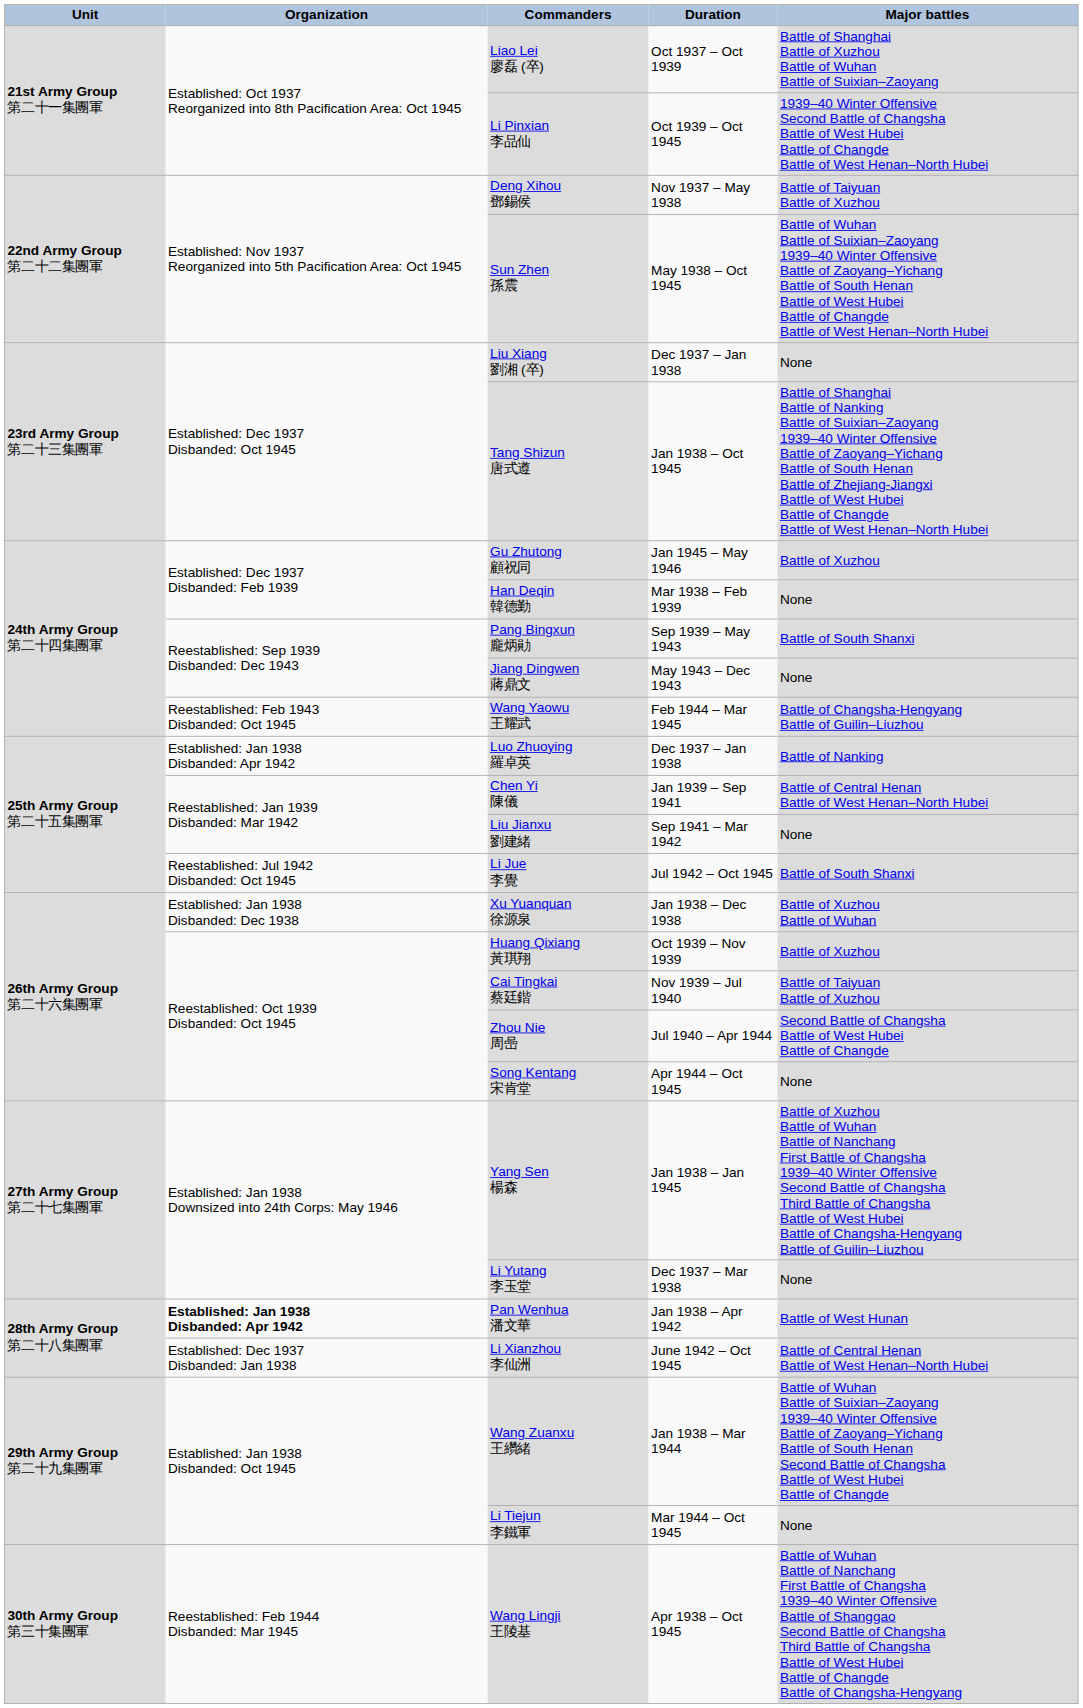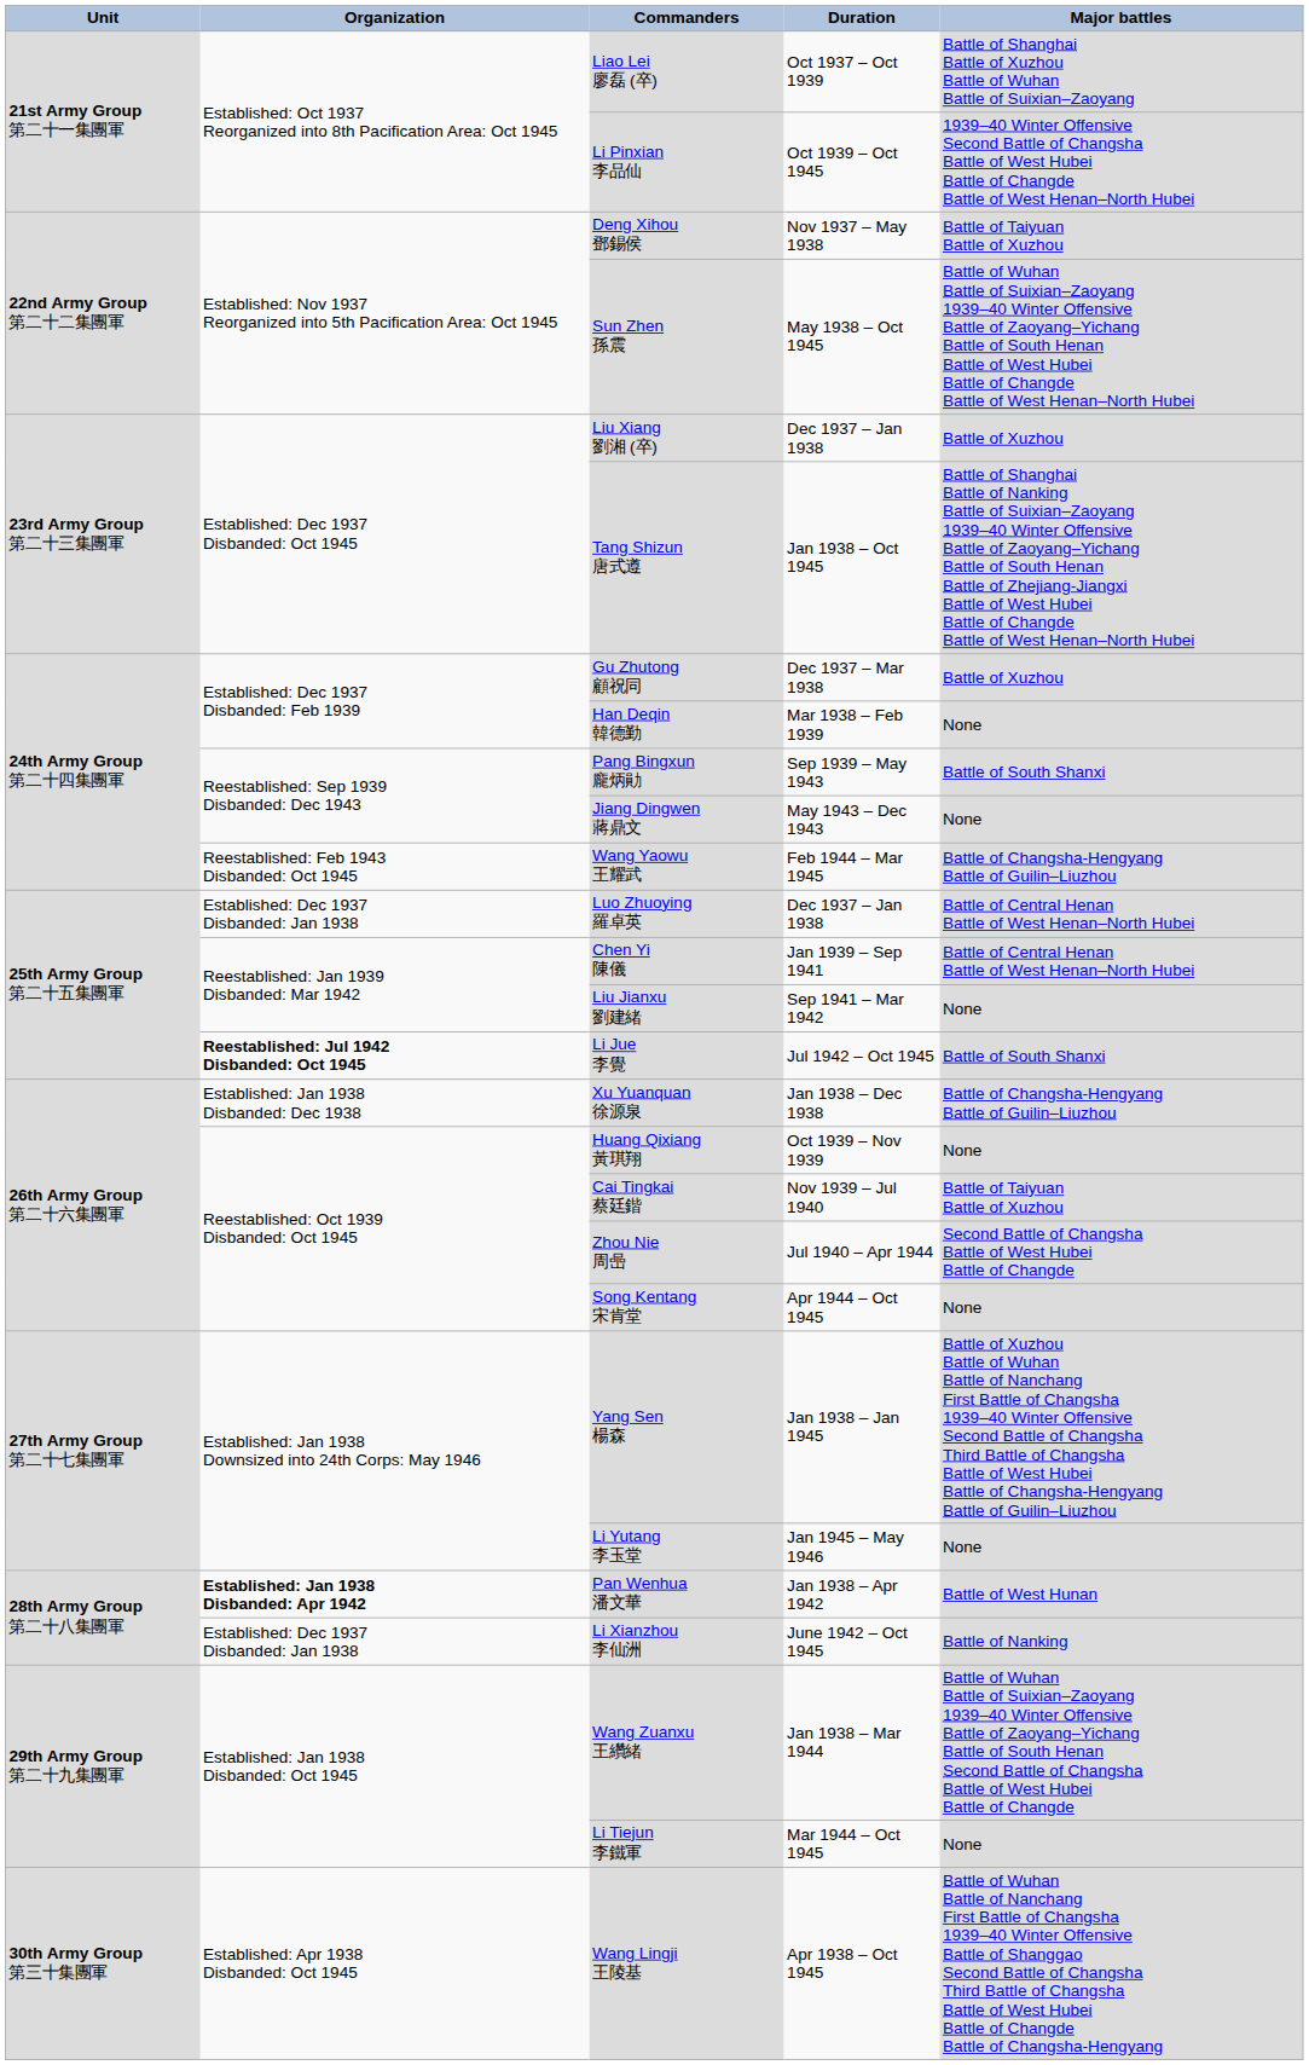Liu Xiang 劉湘 (卒) | Major battles: None -> Battle of Xuzhou
Gu Zhutong 顧祝同 | Duration: Jan 1945 – May 1946 -> Dec 1937 – Mar 1938
Luo Zhuoying 羅卓英 | Organization: Established: Jan 1938 Disbanded: Apr 1942 -> Established: Dec 1937 Disbanded: Jan 1938
Luo Zhuoying 羅卓英 | Major battles: Battle of Nanking -> Battle of Central Henan Battle of West Henan–North Hubei
Li Jue 李覺 | Organization: normal -> bold
Xu Yuanquan 徐源泉 | Major battles: Battle of Xuzhou Battle of Wuhan -> Battle of Changsha-Hengyang Battle of Guilin–Liuzhou
Huang Qixiang 黃琪翔 | Major battles: Battle of Xuzhou -> None
Li Yutang 李玉堂 | Duration: Dec 1937 – Mar 1938 -> Jan 1945 – May 1946
Li Xianzhou 李仙洲 | Major battles: Battle of Central Henan Battle of West Henan–North Hubei -> Battle of Nanking
Wang Lingji 王陵基 | Organization: Reestablished: Feb 1944 Disbanded: Mar 1945 -> Established: Apr 1938 Disbanded: Oct 1945
